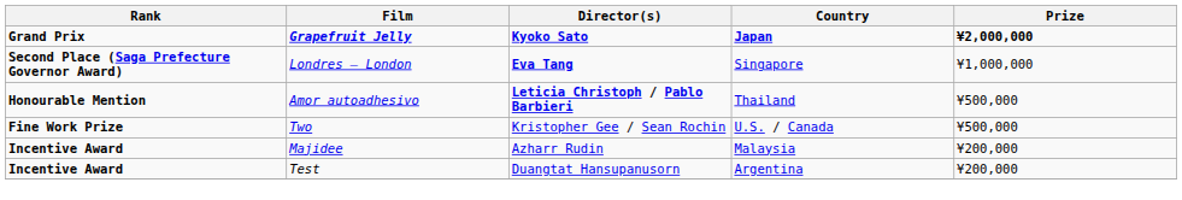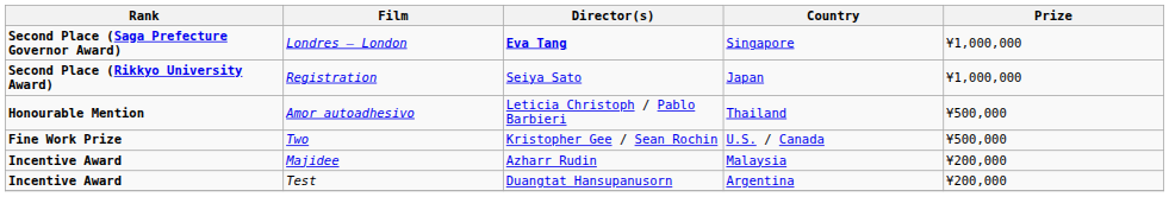- row: Grand Prix | Grapefruit Jelly | Kyoko Sato | Japan | ¥2,000,000
+ row: Second Place (Rikkyo University Award) | Registration | Seiya Sato | Japan | ¥1,000,000
Amor autoadhesivo | Director(s): bold -> normal
